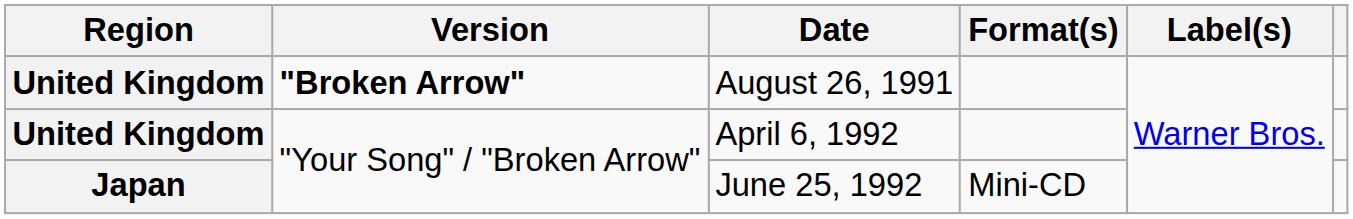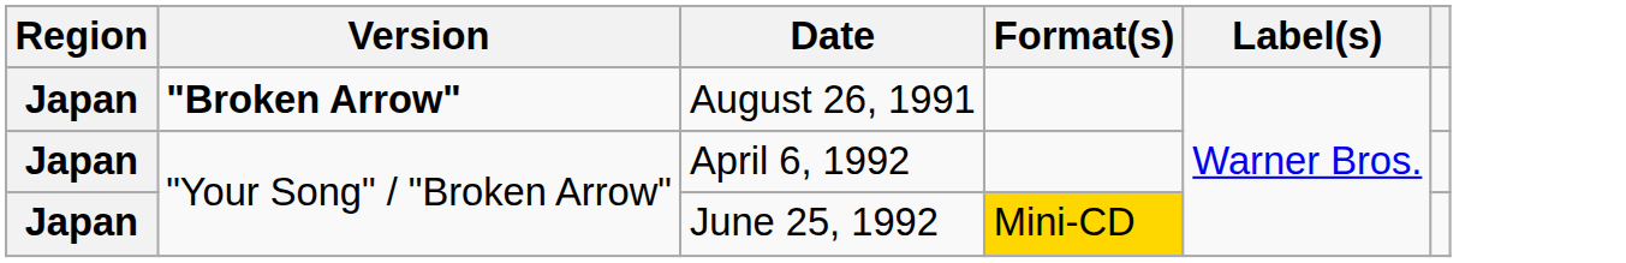August 26, 1991 | Region: United Kingdom -> Japan
April 6, 1992 | Region: United Kingdom -> Japan
June 25, 1992 | Format(s): no background -> gold background
